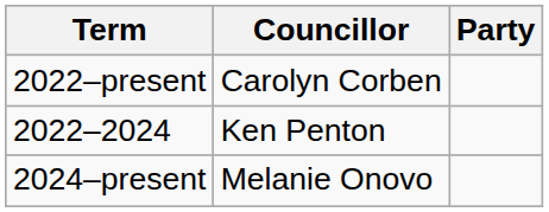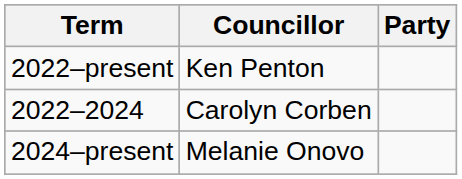2022–present | Councillor: Carolyn Corben -> Ken Penton
2022–2024 | Councillor: Ken Penton -> Carolyn Corben
